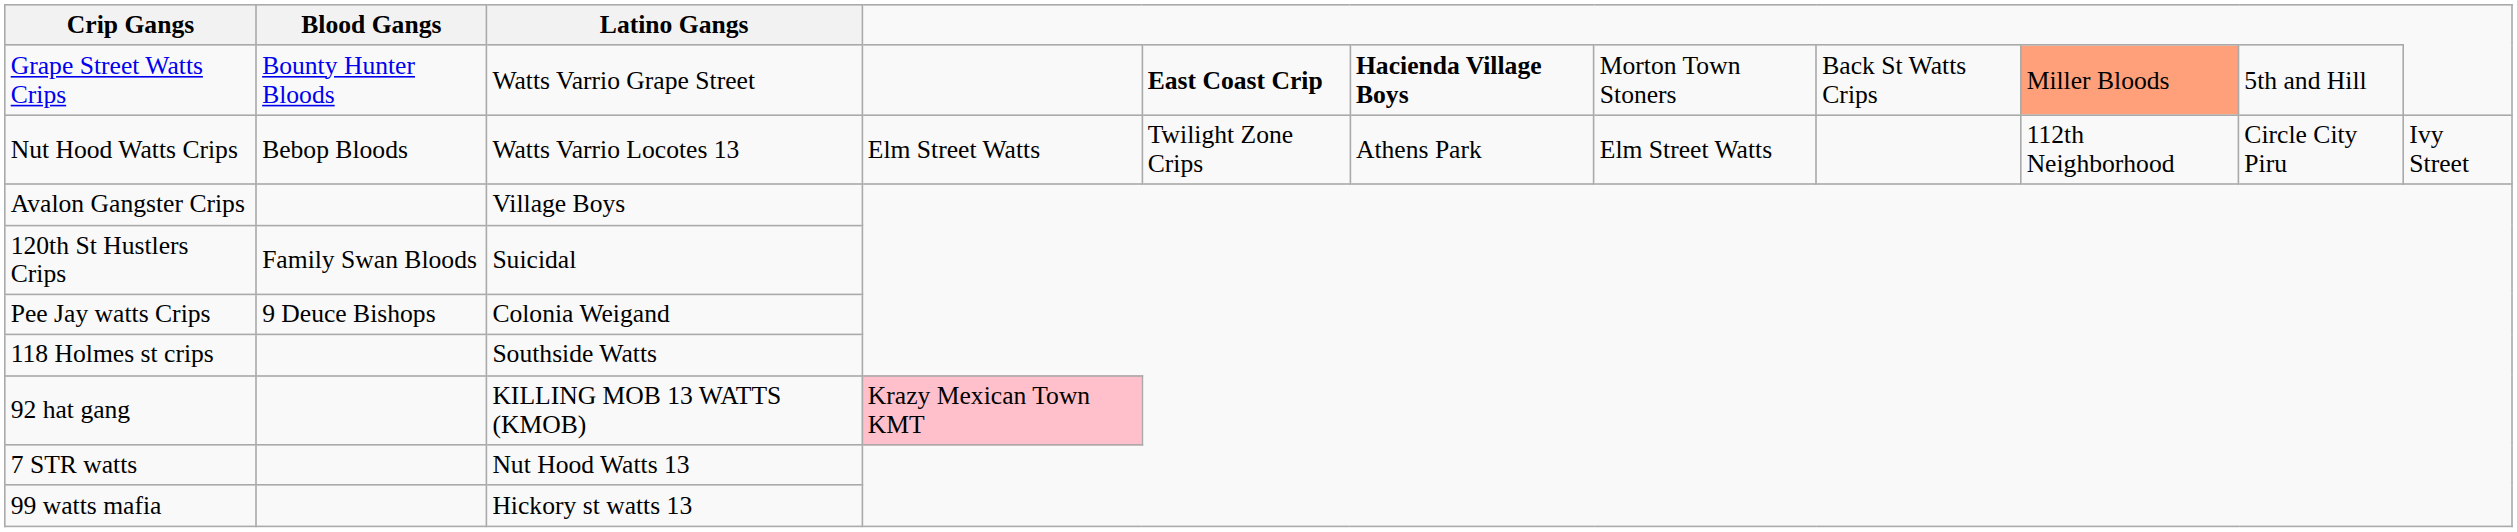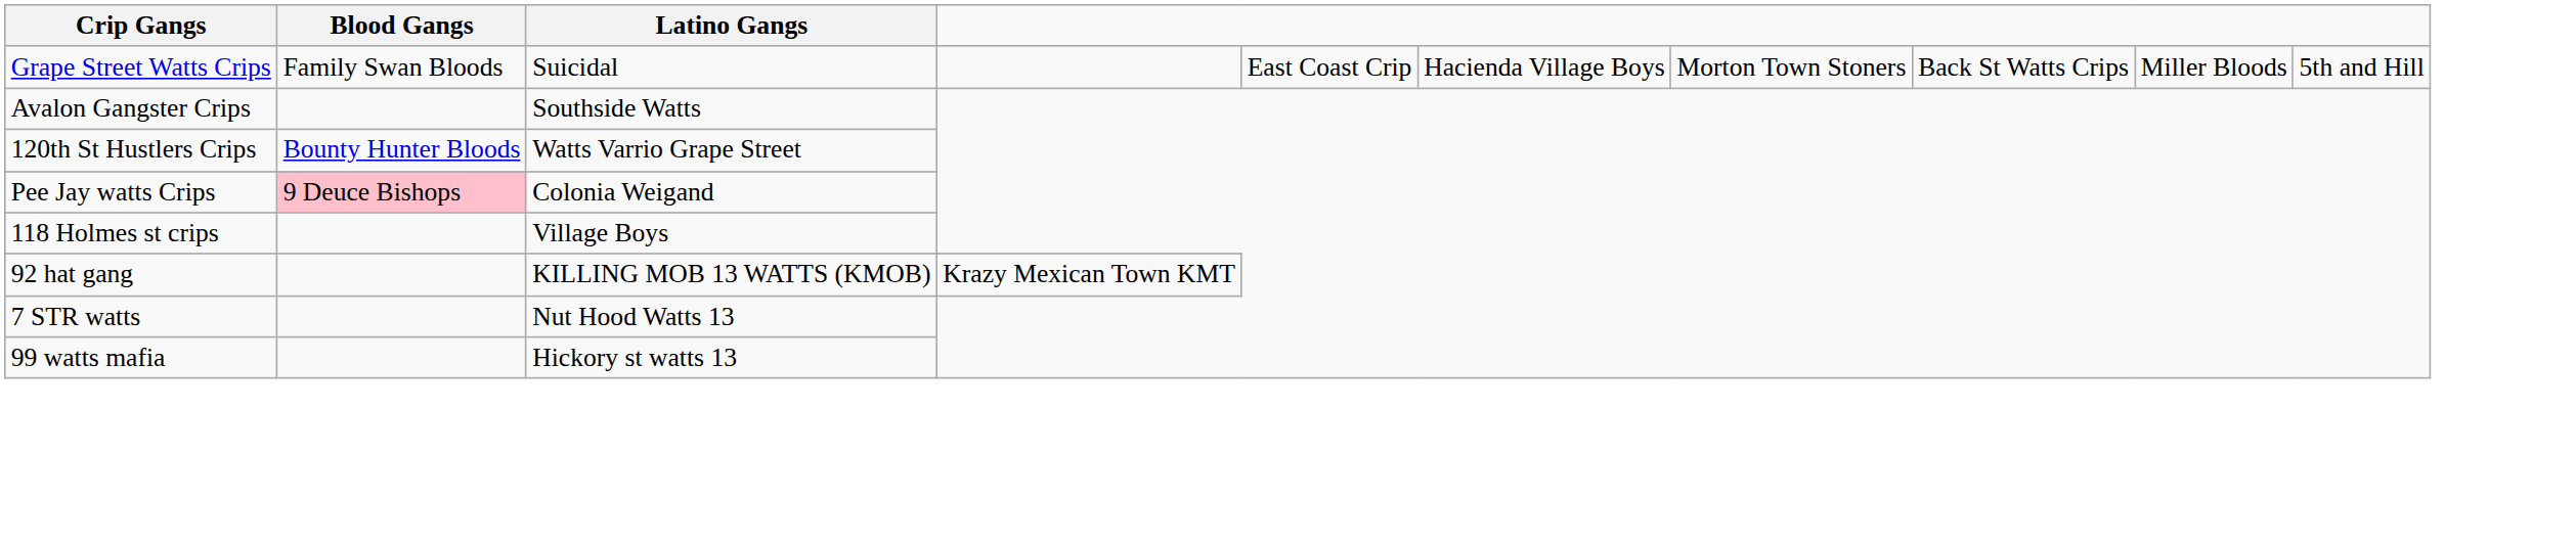Grape Street Watts Crips | Blood Gangs: Bounty Hunter Bloods -> Family Swan Bloods
Grape Street Watts Crips | Latino Gangs: Watts Varrio Grape Street -> Suicidal
Grape Street Watts Crips | column 5: bold -> normal
Grape Street Watts Crips | column 6: bold -> normal
Grape Street Watts Crips | column 9: lightsalmon background -> no background
- row: Nut Hood Watts Crips | Bebop Bloods | Watts Varrio Locotes 13 | Elm Street Watts | Twilight Zone Crips | Athens Park | Elm Street Watts | 112th Neighborhood | Circle City Piru | Ivy Street
Avalon Gangster Crips | Latino Gangs: Village Boys -> Southside Watts
120th St Hustlers Crips | Blood Gangs: Family Swan Bloods -> Bounty Hunter Bloods
120th St Hustlers Crips | Latino Gangs: Suicidal -> Watts Varrio Grape Street
Pee Jay watts Crips | Blood Gangs: no background -> pink background
118 Holmes st crips | Latino Gangs: Southside Watts -> Village Boys
92 hat gang | column 4: pink background -> no background
